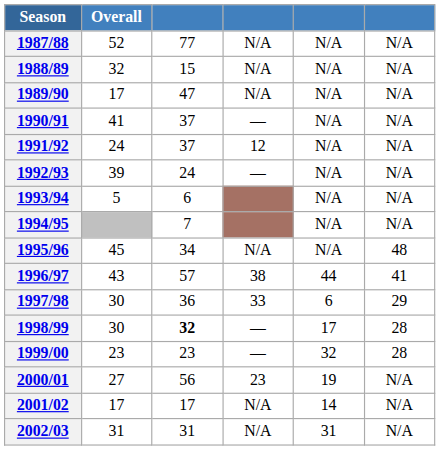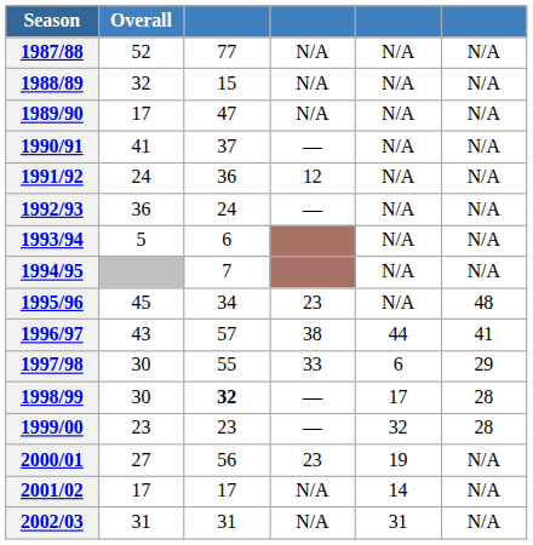1991/92 | column 3: 37 -> 36
1992/93 | Overall: 39 -> 36
1995/96 | column 4: N/A -> 23
1997/98 | column 3: 36 -> 55
